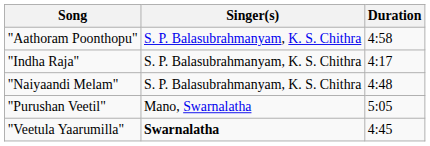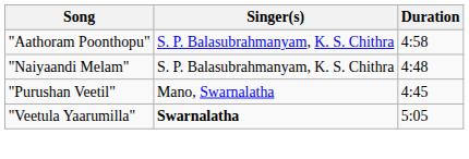- row: "Indha Raja" | S. P. Balasubrahmanyam, K. S. Chithra | 4:17
"Purushan Veetil" | Duration: 5:05 -> 4:45
"Veetula Yaarumilla" | Duration: 4:45 -> 5:05
